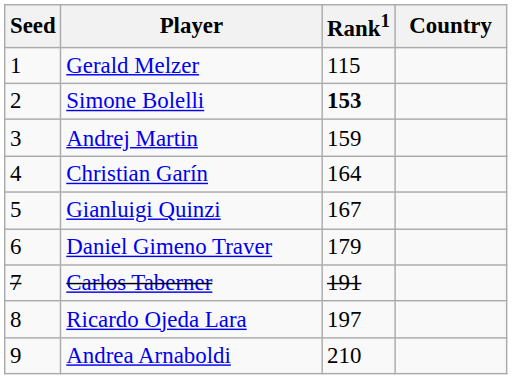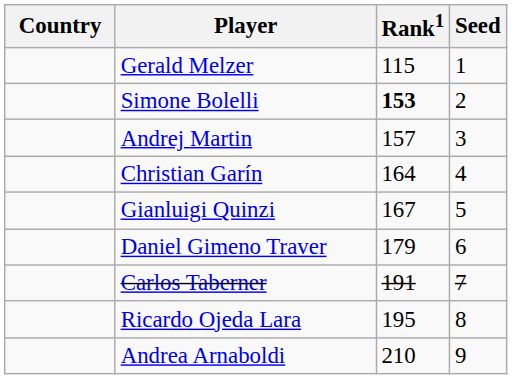columns swapped: Country <-> Seed
Andrej Martin | Rank1: 159 -> 157
Ricardo Ojeda Lara | Rank1: 197 -> 195
